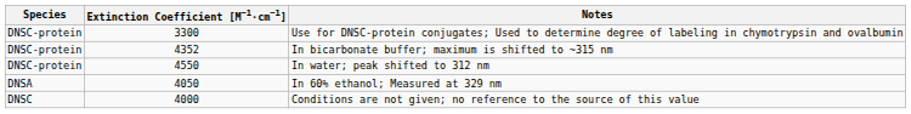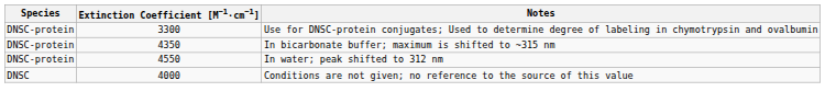In bicarbonate buffer; maximum is shifted to ~315 nm | Extinction Coefficient [M−1·cm−1]: 4352 -> 4350
- row: DNSA | 4050 | In 60% ethanol; Measured at 329 nm
